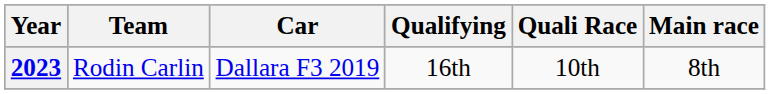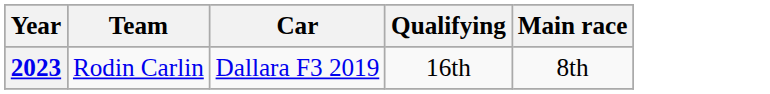- column: Quali Race | 10th
